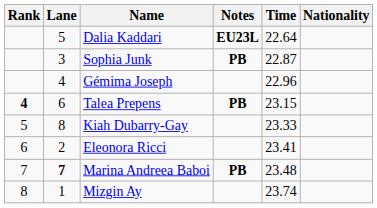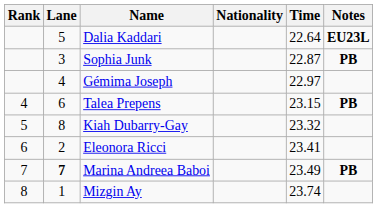columns swapped: Nationality <-> Notes
Gémima Joseph | Time: 22.96 -> 22.97
Talea Prepens | Rank: bold -> normal
Kiah Dubarry-Gay | Time: 23.33 -> 23.32
Marina Andreea Baboi | Time: 23.48 -> 23.49
